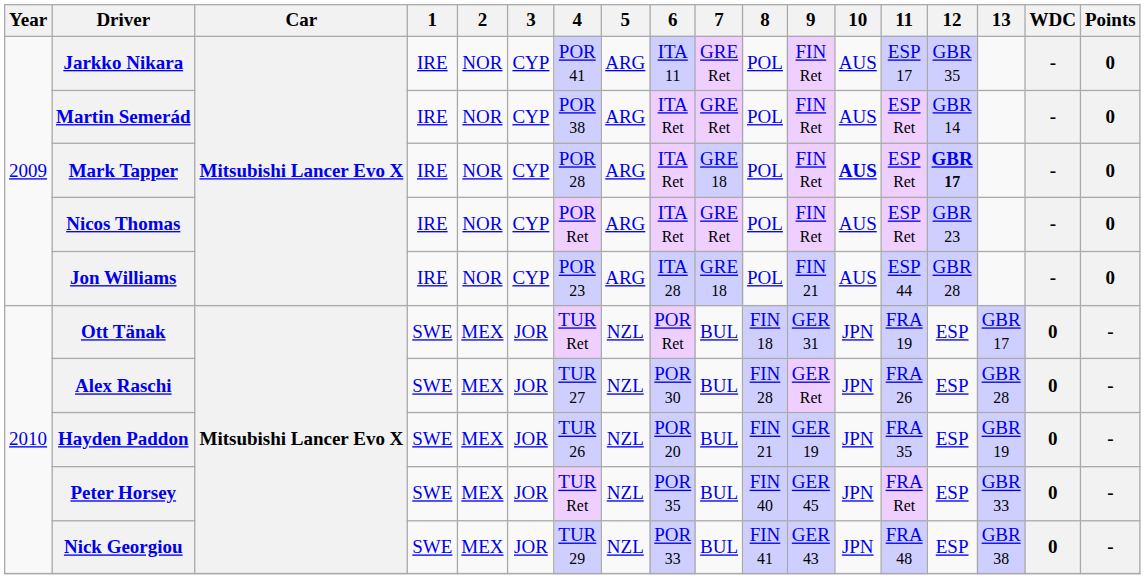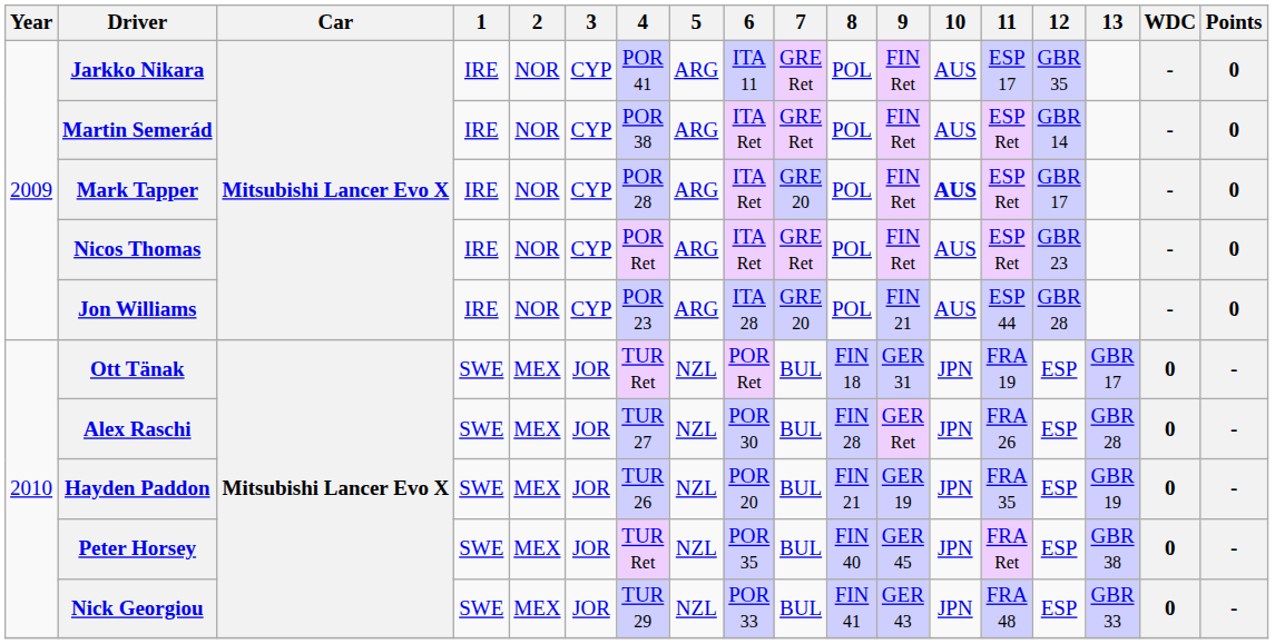Mark Tapper | 7: GRE 18 -> GRE 20
Mark Tapper | 12: bold -> normal
Jon Williams | 7: GRE 18 -> GRE 20
Peter Horsey | 13: GBR 33 -> GBR 38
Nick Georgiou | 13: GBR 38 -> GBR 33
